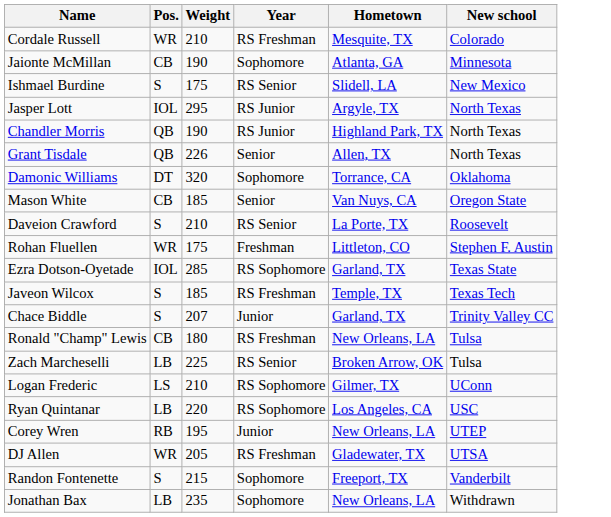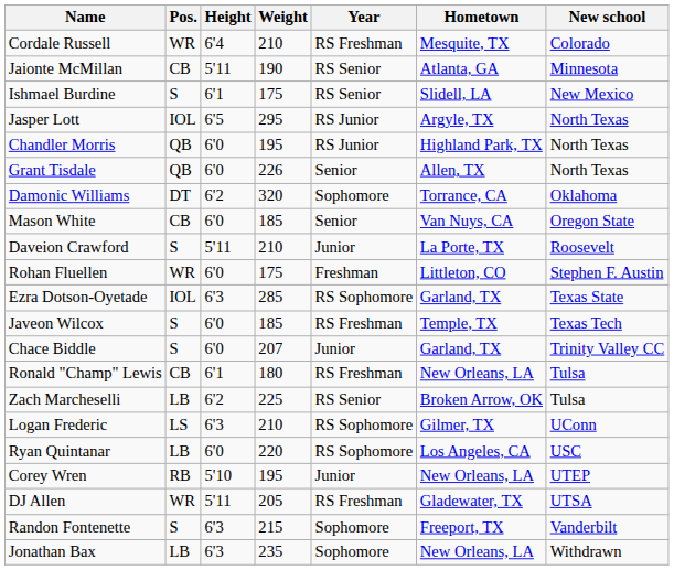+ column: Height | 6'4 | 5'11 | 6'1 | 6'5 | 6'0 | 6'0 | 6'2 | 6'0 | 5'11 | 6'0 | 6'3 | 6'0 | 6'0 | 6'1 | 6'2 | 6'3 | 6'0 | 5'10 | 5'11 | 6'3 | 6'3
Jaionte McMillan | Year: Sophomore -> RS Senior
Chandler Morris | Weight: 190 -> 195
Daveion Crawford | Year: RS Senior -> Junior
